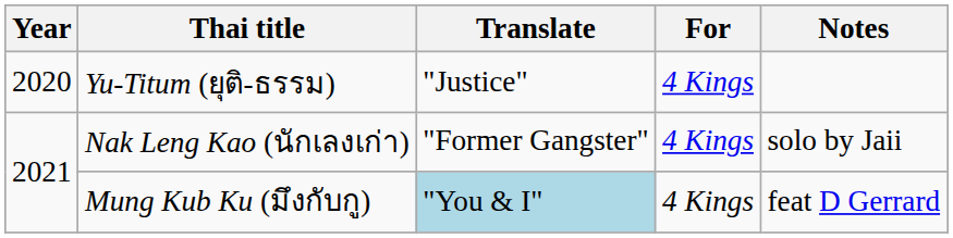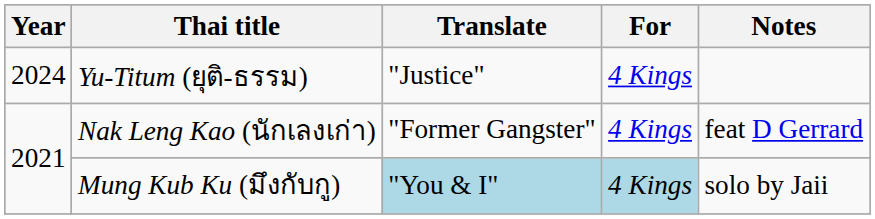Yu-Titum (ยุติ-ธรรม) | Year: 2020 -> 2024
Nak Leng Kao (นักเลงเก่า) | Notes: solo by Jaii -> feat D Gerrard
Mung Kub Ku (มึงกับกู) | For: no background -> lightblue background
Mung Kub Ku (มึงกับกู) | Notes: feat D Gerrard -> solo by Jaii
